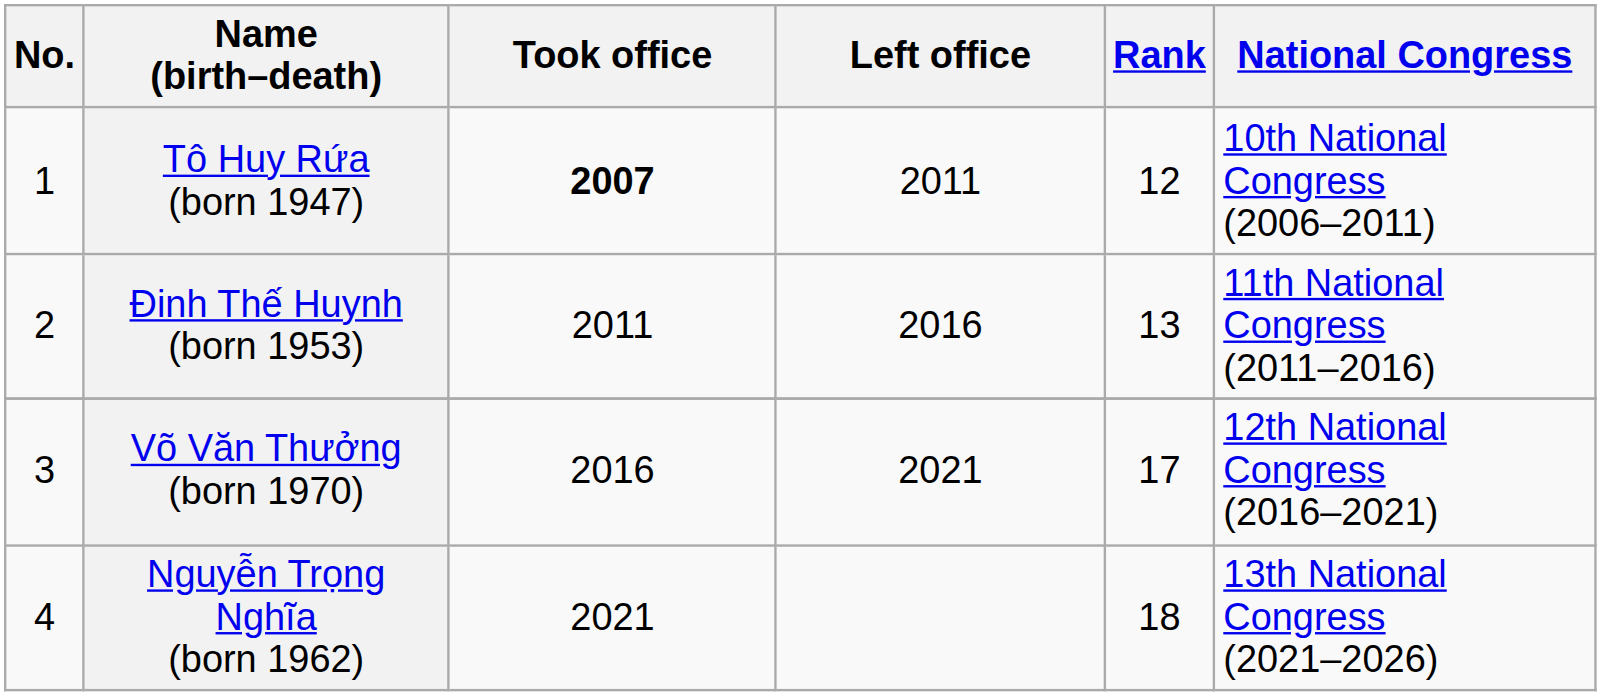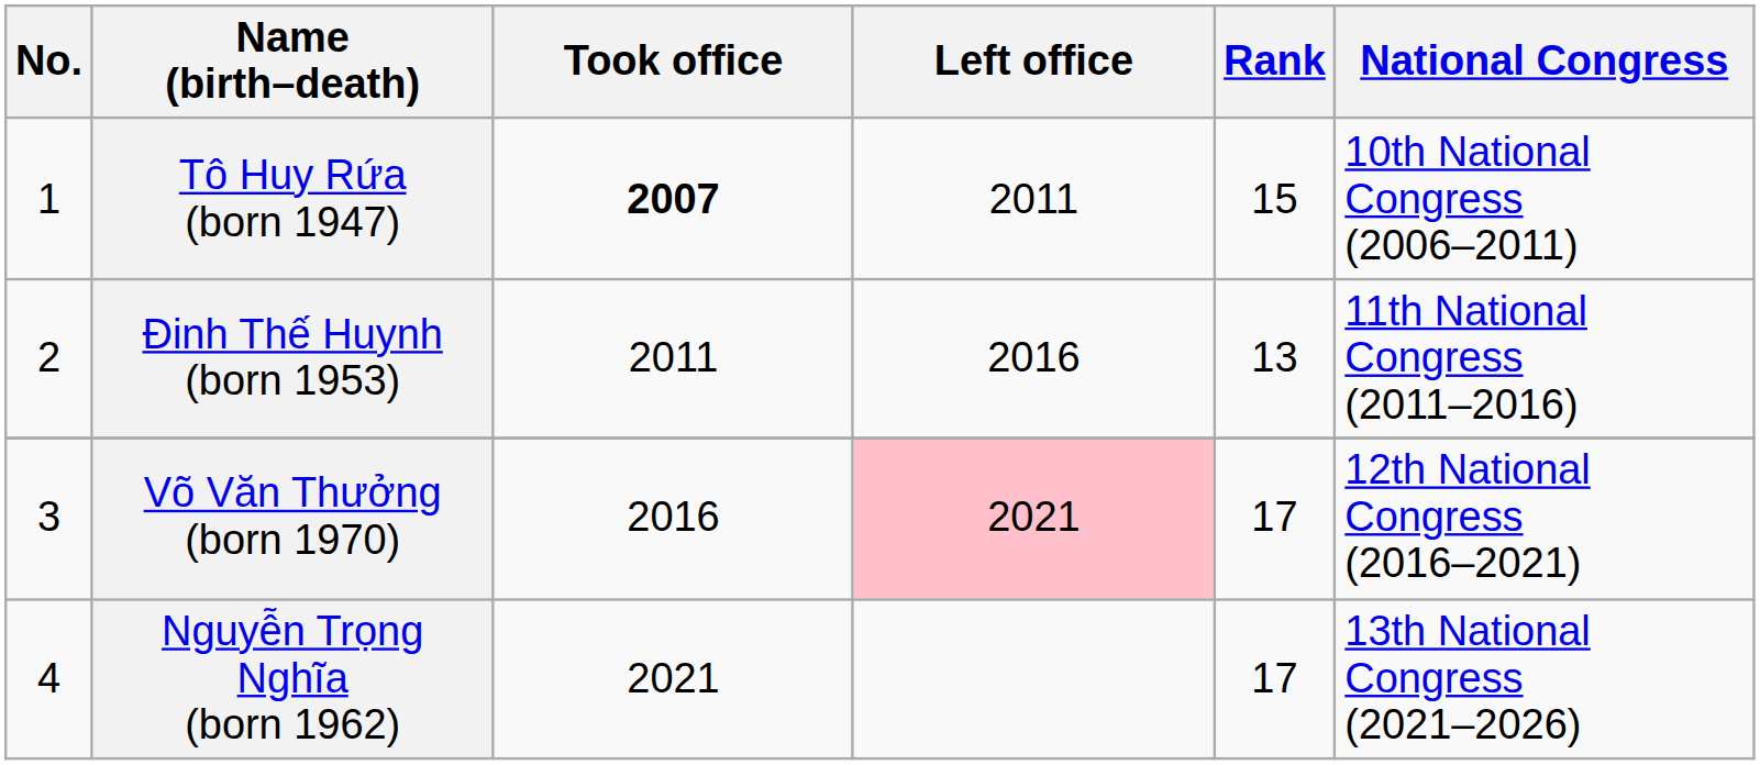Tô Huy Rứa (born 1947) | Rank: 12 -> 15
Võ Văn Thưởng (born 1970) | Left office: no background -> pink background
Nguyễn Trọng Nghĩa (born 1962) | Rank: 18 -> 17
